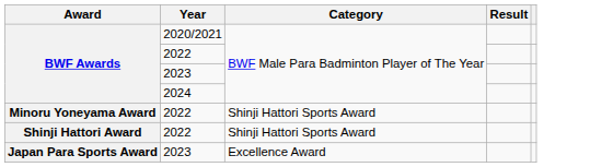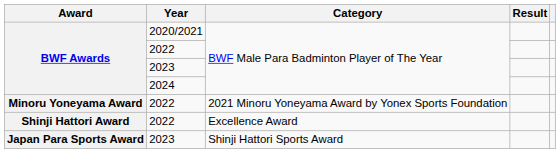Minoru Yoneyama Award | Category: Shinji Hattori Sports Award -> 2021 Minoru Yoneyama Award by Yonex Sports Foundation
Shinji Hattori Award | Category: Shinji Hattori Sports Award -> Excellence Award
Japan Para Sports Award | Category: Excellence Award -> Shinji Hattori Sports Award
